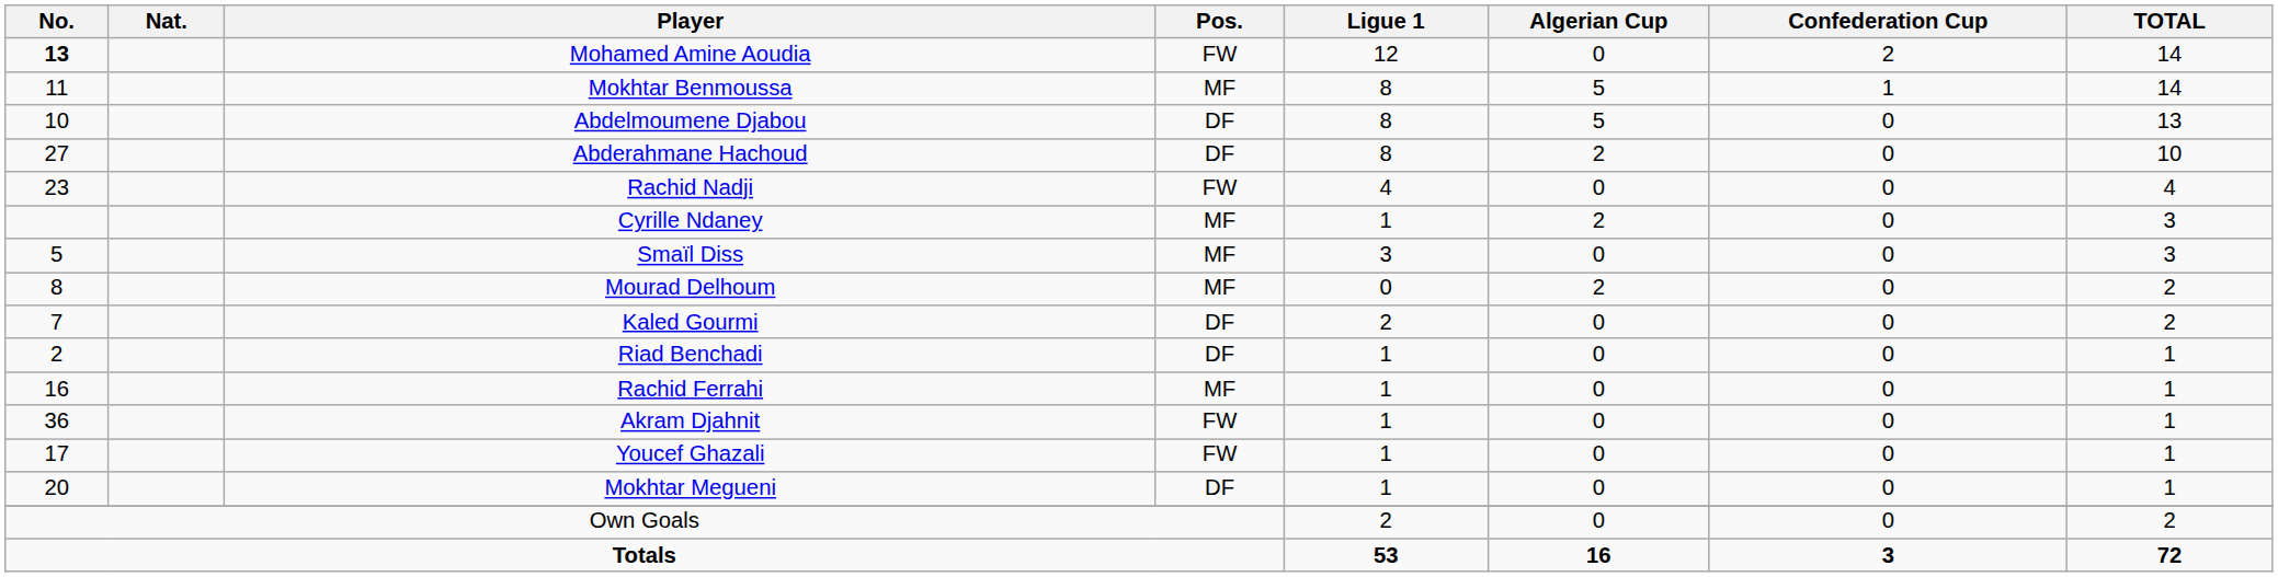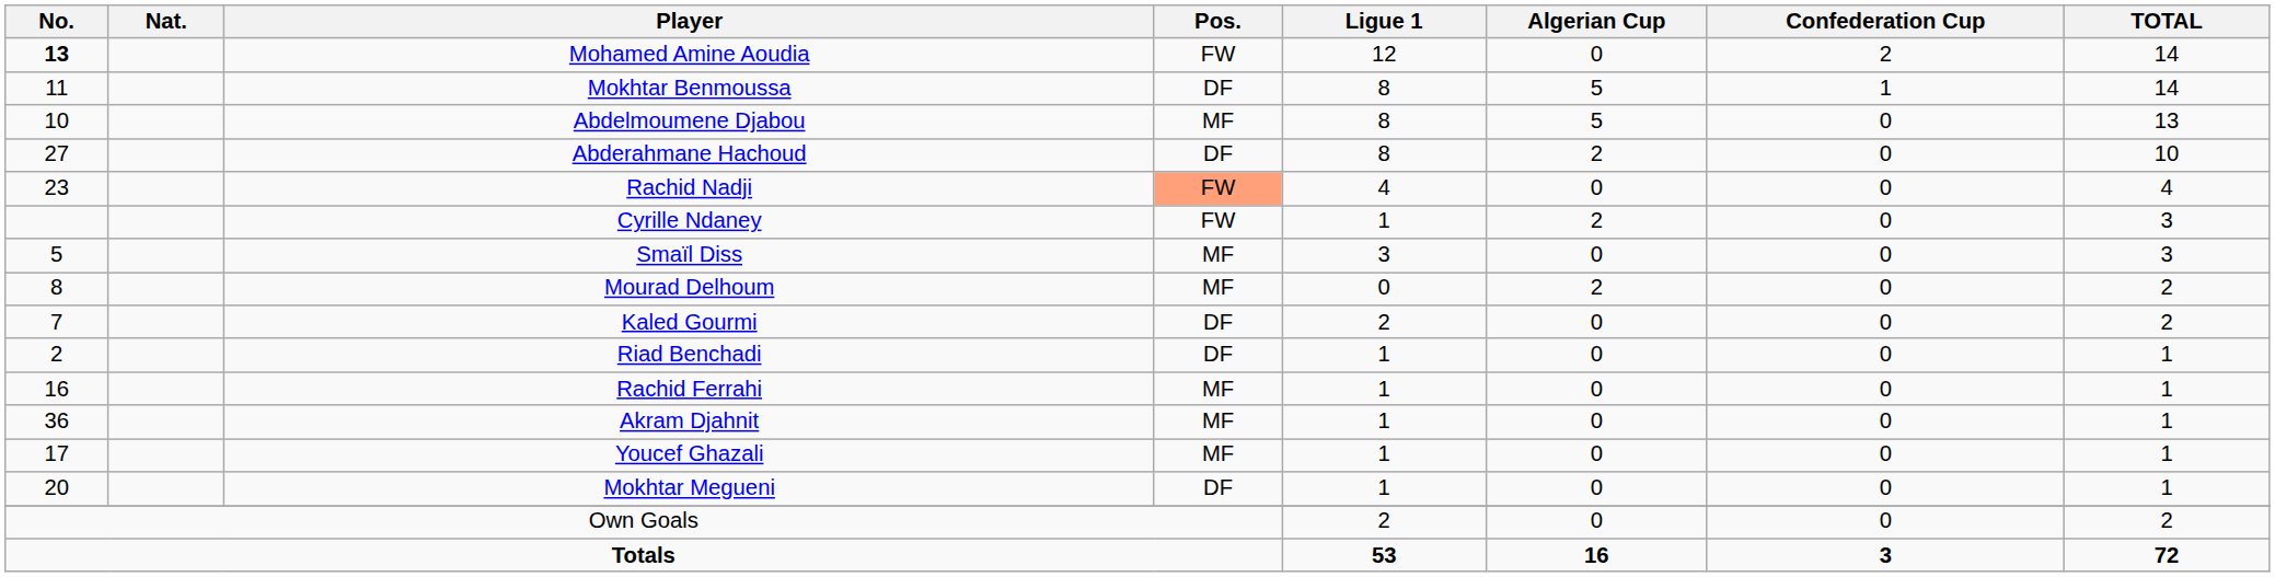Mokhtar Benmoussa | Pos.: MF -> DF
Abdelmoumene Djabou | Pos.: DF -> MF
Rachid Nadji | Pos.: no background -> lightsalmon background
Cyrille Ndaney | Pos.: MF -> FW
Akram Djahnit | Pos.: FW -> MF
Youcef Ghazali | Pos.: FW -> MF
